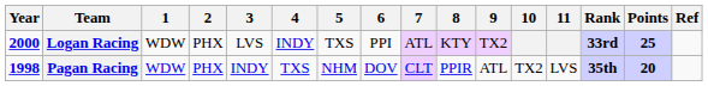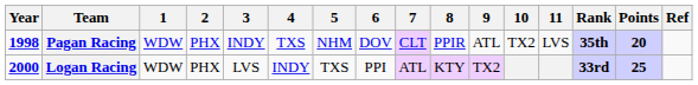rows swapped: Pagan Racing <-> Logan Racing
